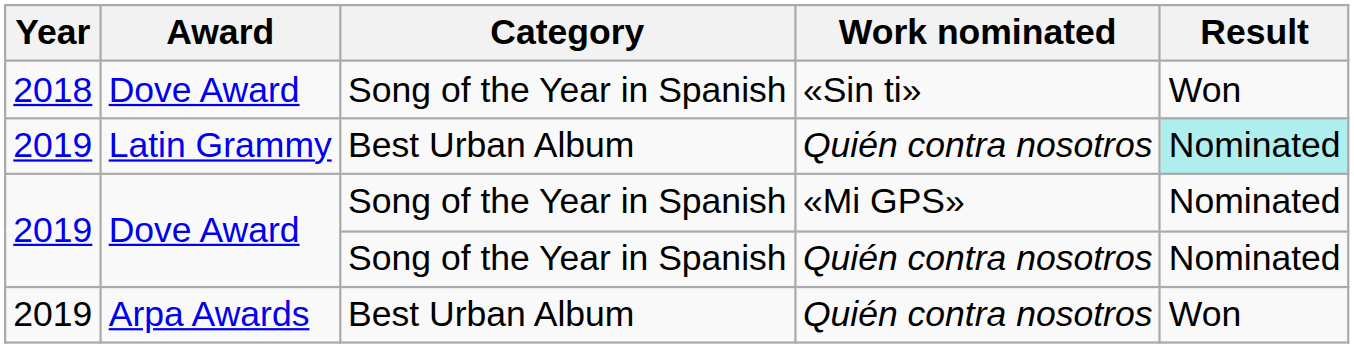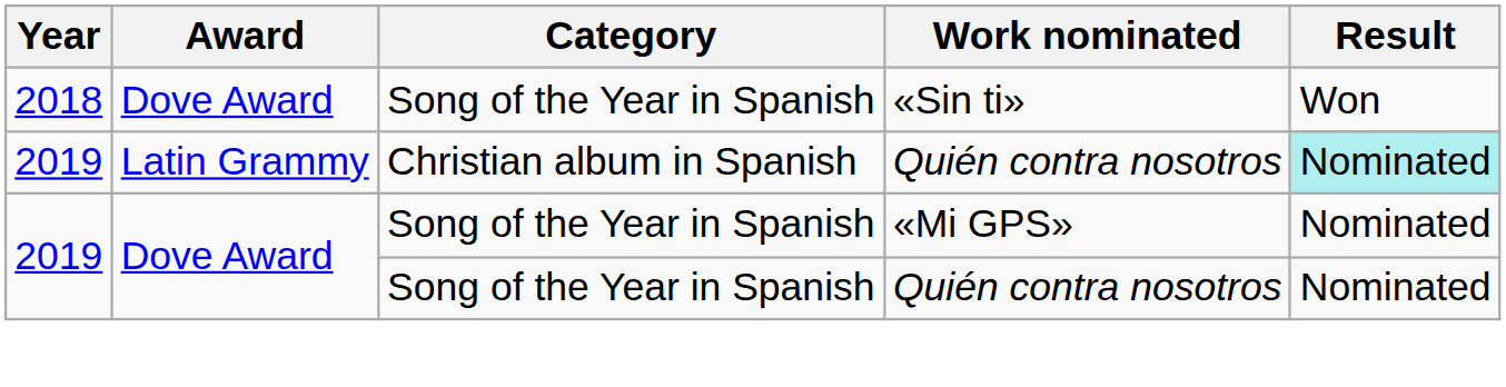Latin Grammy | Category: Best Urban Album -> Christian album in Spanish
- row: 2019 | Arpa Awards | Best Urban Album | Quién contra nosotros | Won
